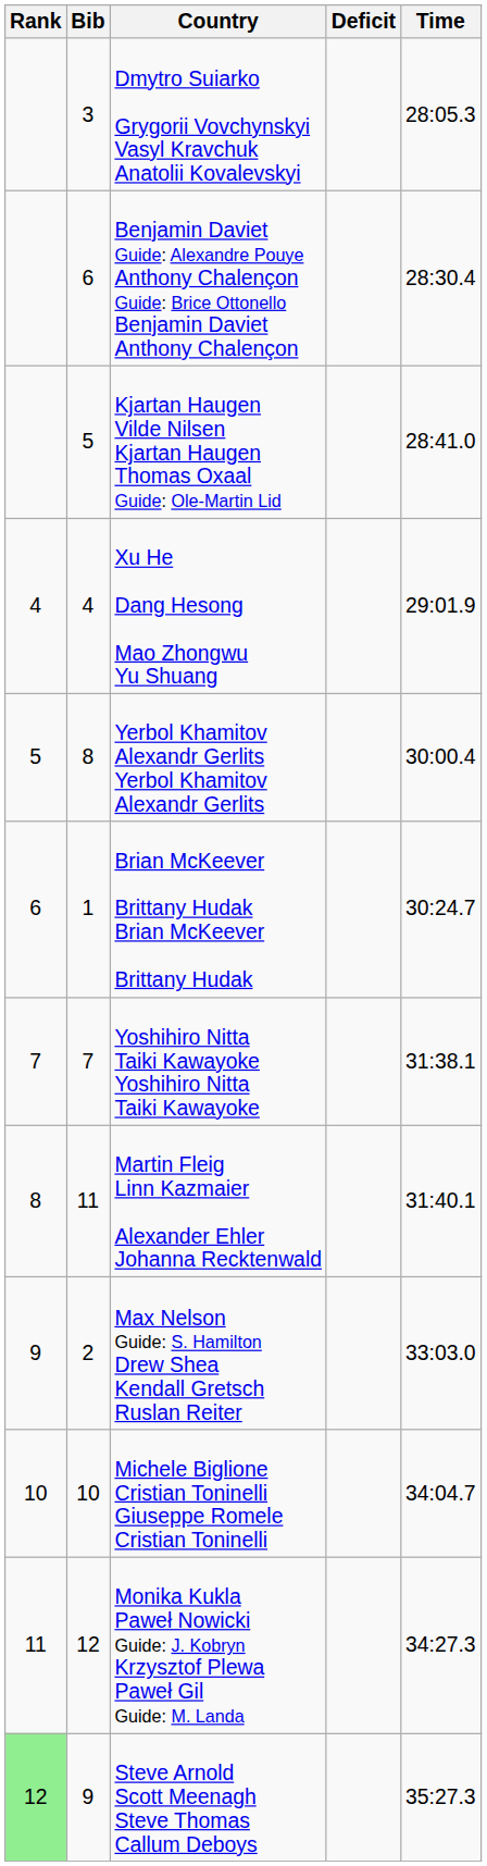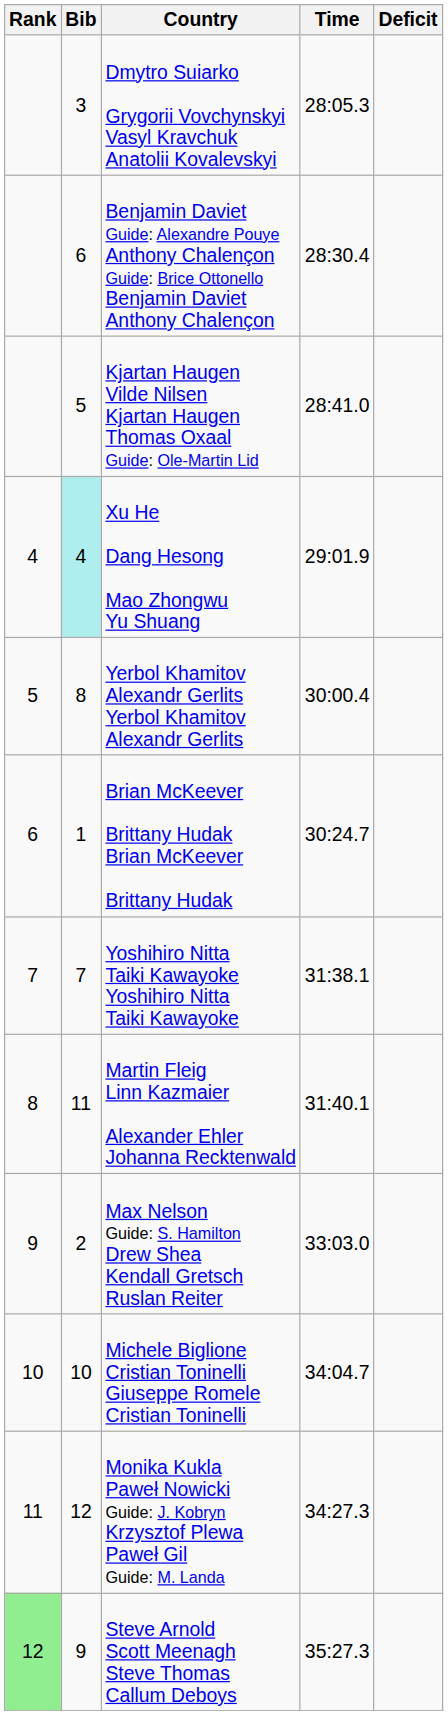columns swapped: Time <-> Deficit
Xu He Dang Hesong Mao Zhongwu Yu Shuang | Bib: no background -> paleturquoise background
